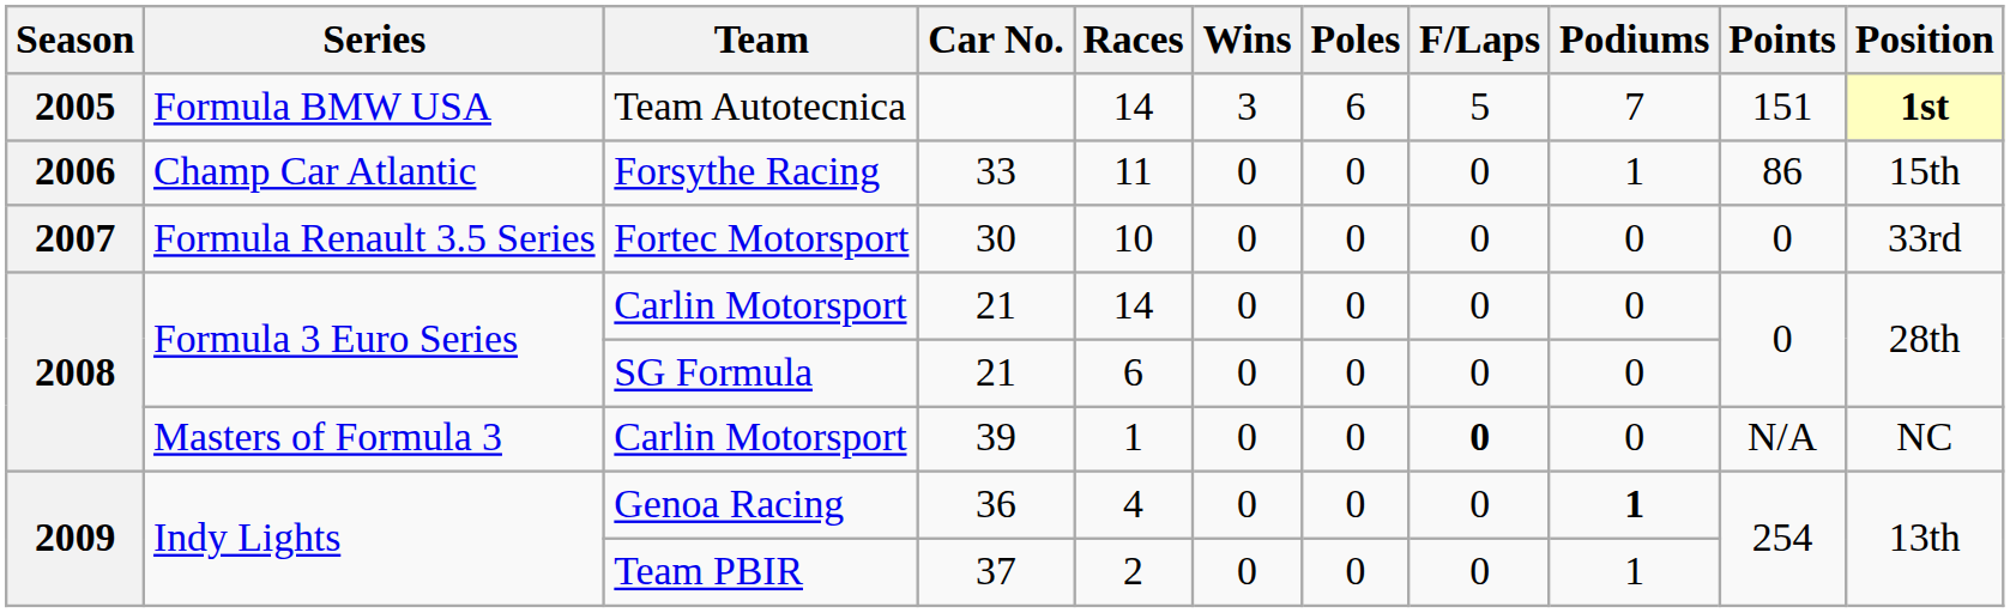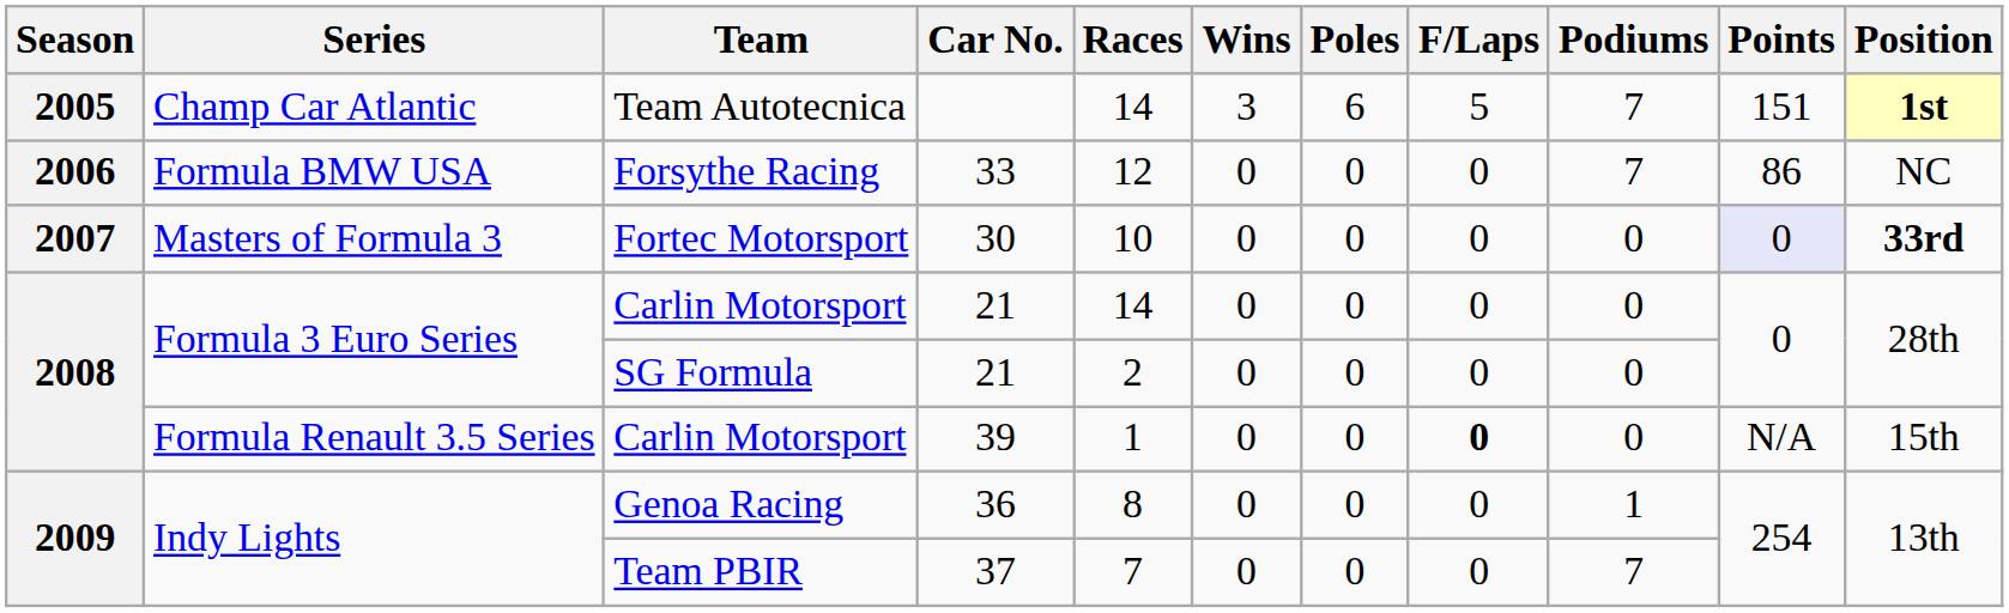Team Autotecnica | Series: Formula BMW USA -> Champ Car Atlantic
Forsythe Racing | Series: Champ Car Atlantic -> Formula BMW USA
Forsythe Racing | Races: 11 -> 12
Forsythe Racing | Podiums: 1 -> 7
Forsythe Racing | Position: 15th -> NC
Fortec Motorsport | Series: Formula Renault 3.5 Series -> Masters of Formula 3
Fortec Motorsport | Points: no background -> lavender background
Fortec Motorsport | Position: normal -> bold
SG Formula | Races: 6 -> 2
Carlin Motorsport / 39 | Series: Masters of Formula 3 -> Formula Renault 3.5 Series
Carlin Motorsport / 39 | Position: NC -> 15th
Genoa Racing | Races: 4 -> 8
Genoa Racing | Podiums: bold -> normal
Team PBIR | Races: 2 -> 7
Team PBIR | Podiums: 1 -> 7
